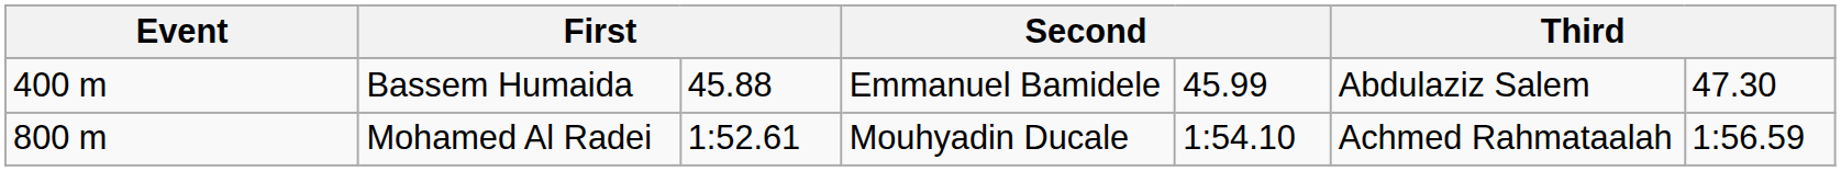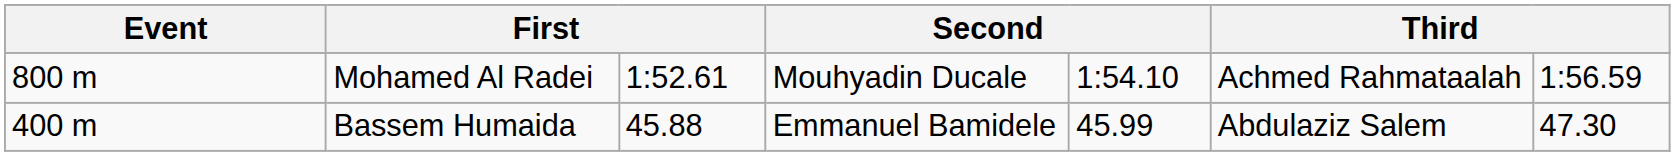rows swapped: Bassem Humaida <-> Mohamed Al Radei
